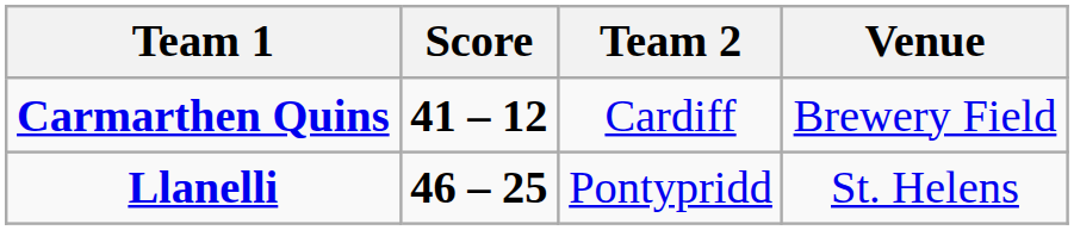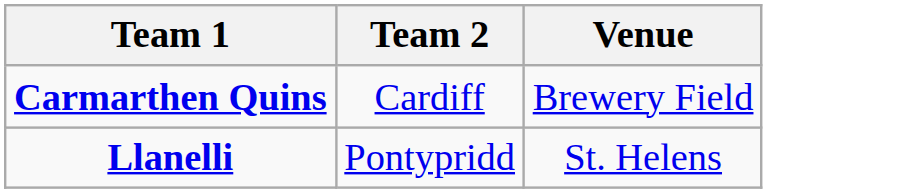- column: Score | 41 – 12 | 46 – 25
